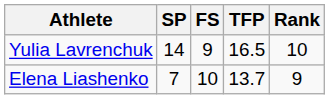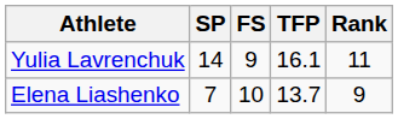Yulia Lavrenchuk | TFP: 16.5 -> 16.1
Yulia Lavrenchuk | Rank: 10 -> 11
